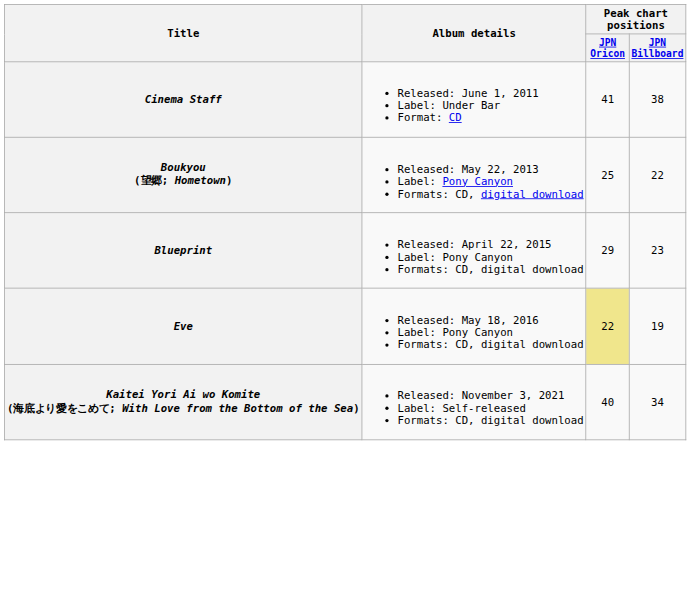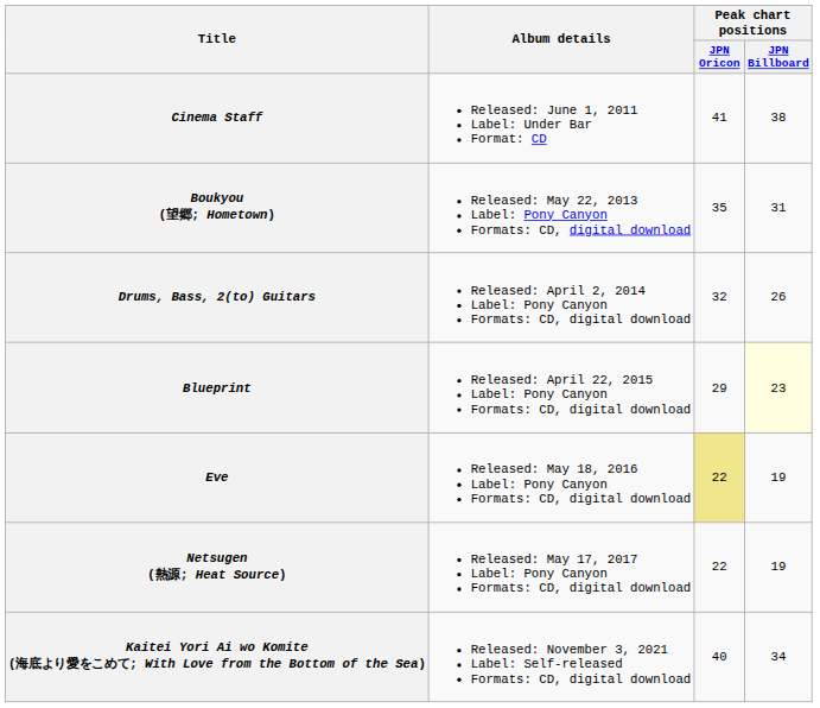Boukyou (望郷; Hometown) | Peak chart positions / JPN Oricon: 25 -> 35
Boukyou (望郷; Hometown) | Peak chart positions / JPN Billboard: 22 -> 31
+ row: Drums, Bass, 2(to) Guitars | Released: April 2, 2014 Label: Pony Canyon Formats: CD, digital download | 32 | 26
Blueprint | Peak chart positions / JPN Billboard: no background -> lightyellow background
+ row: Netsugen (熱源; Heat Source) | Released: May 17, 2017 Label: Pony Canyon Formats: CD, digital download | 22 | 19
